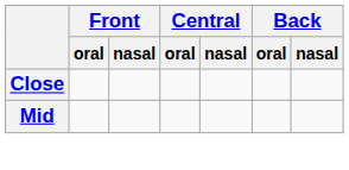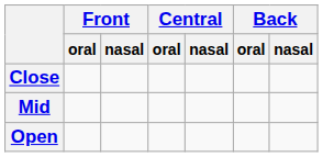+ row: Open
